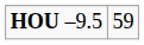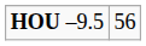HOU –9.5 | column 2: 59 -> 56
